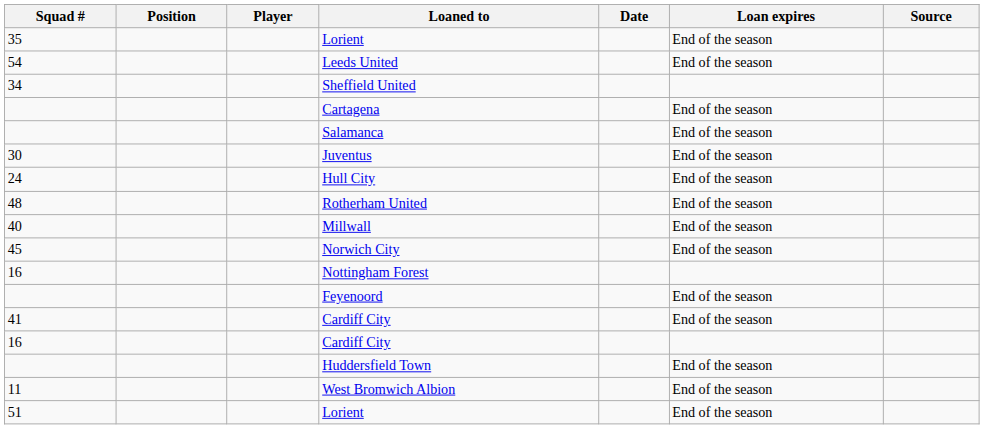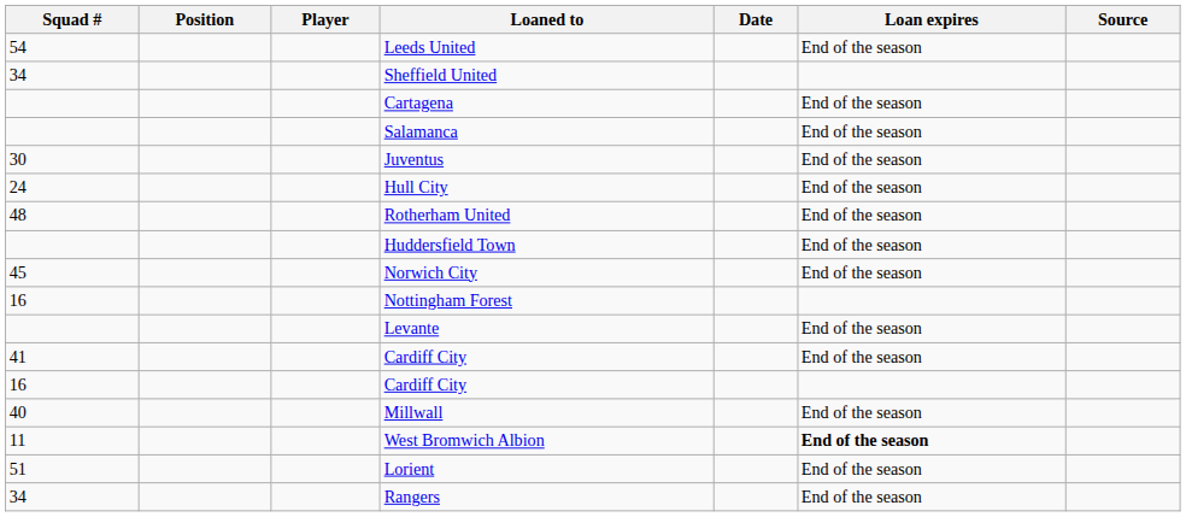- row: 35 | Lorient | End of the season
rows swapped: Huddersfield Town <-> Millwall
+ row: Levante | End of the season
- row: Feyenoord | End of the season
West Bromwich Albion | Loan expires: normal -> bold
+ row: 34 | Rangers | End of the season
